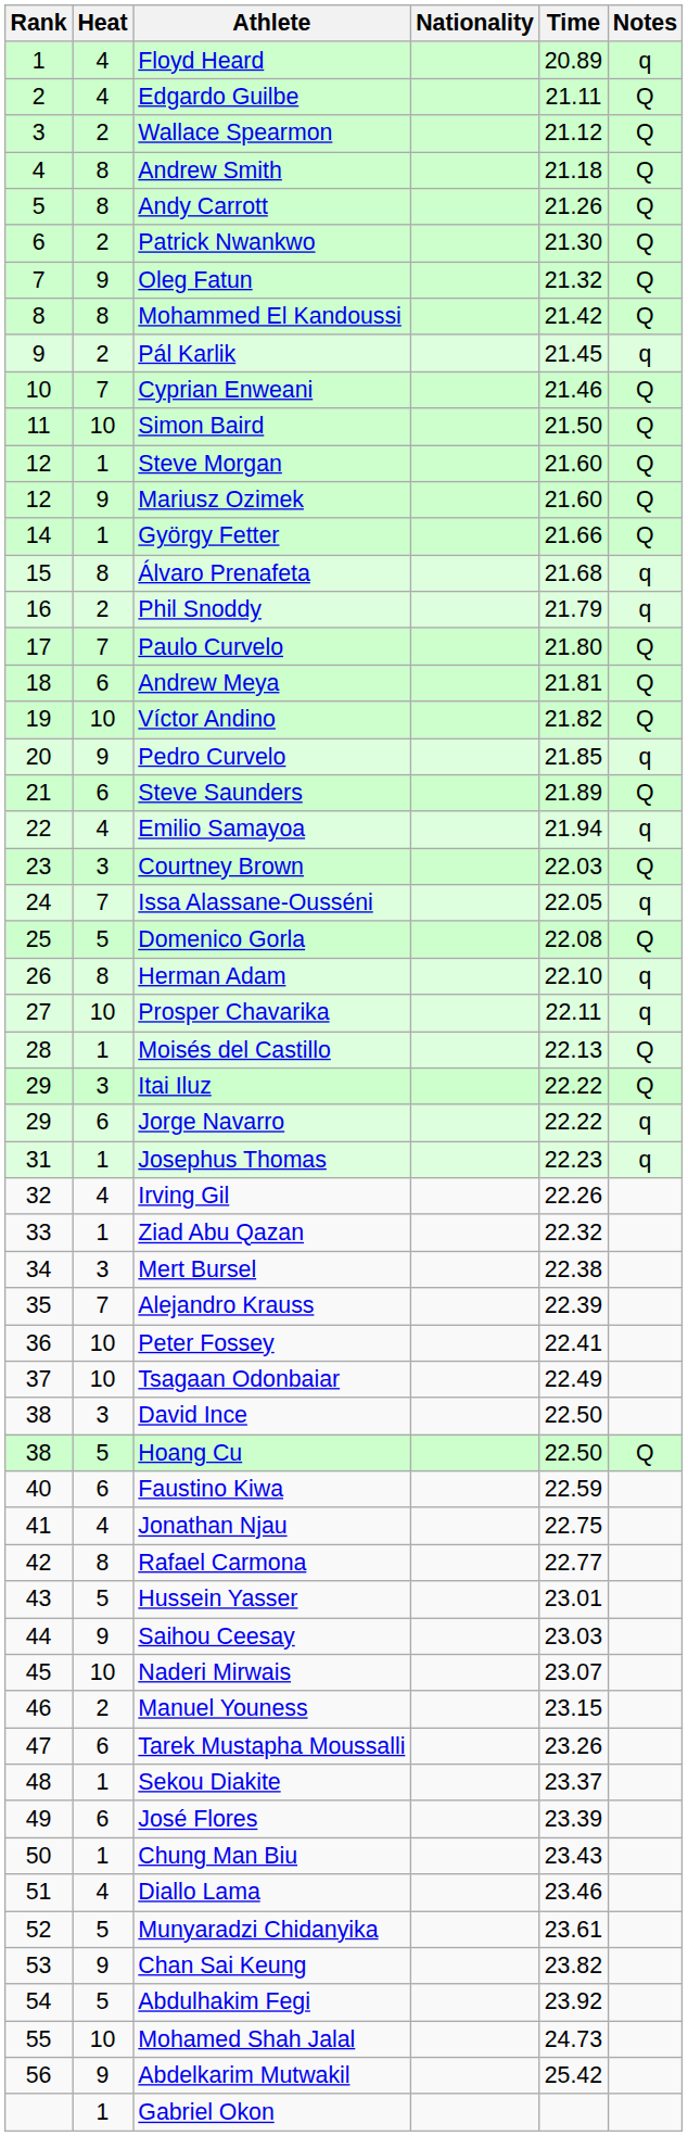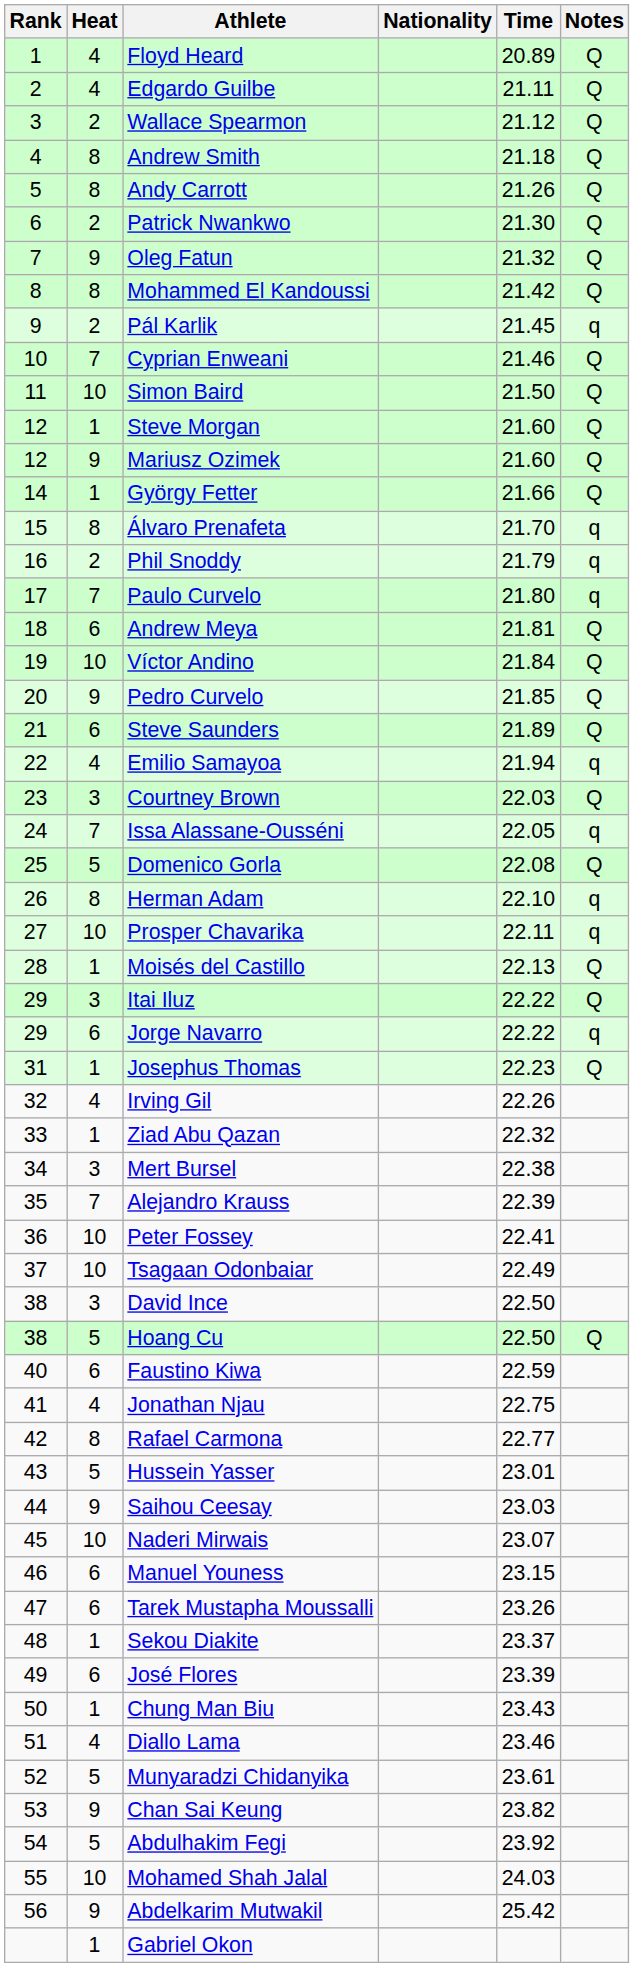Floyd Heard | Notes: q -> Q
Álvaro Prenafeta | Time: 21.68 -> 21.70
Paulo Curvelo | Notes: Q -> q
Víctor Andino | Time: 21.82 -> 21.84
Pedro Curvelo | Notes: q -> Q
Josephus Thomas | Notes: q -> Q
Manuel Youness | Heat: 2 -> 6
Mohamed Shah Jalal | Time: 24.73 -> 24.03
